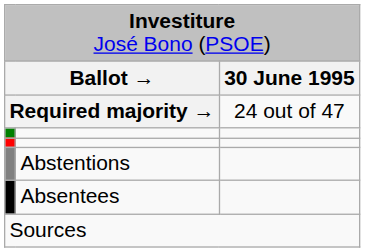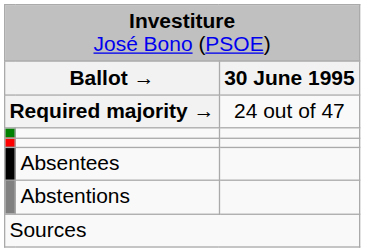rows swapped: Abstentions <-> Absentees
